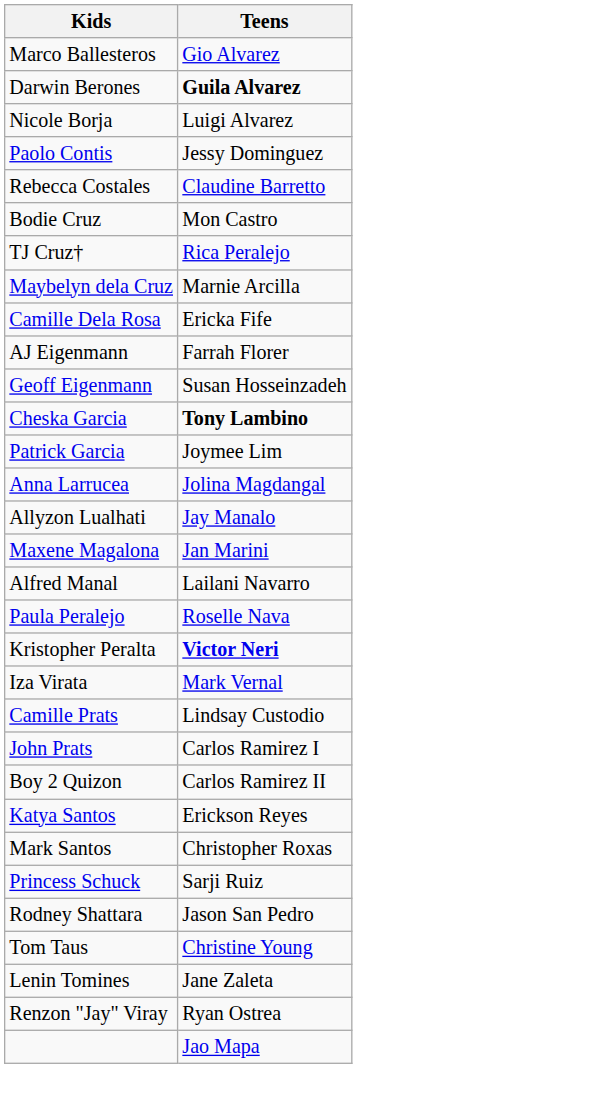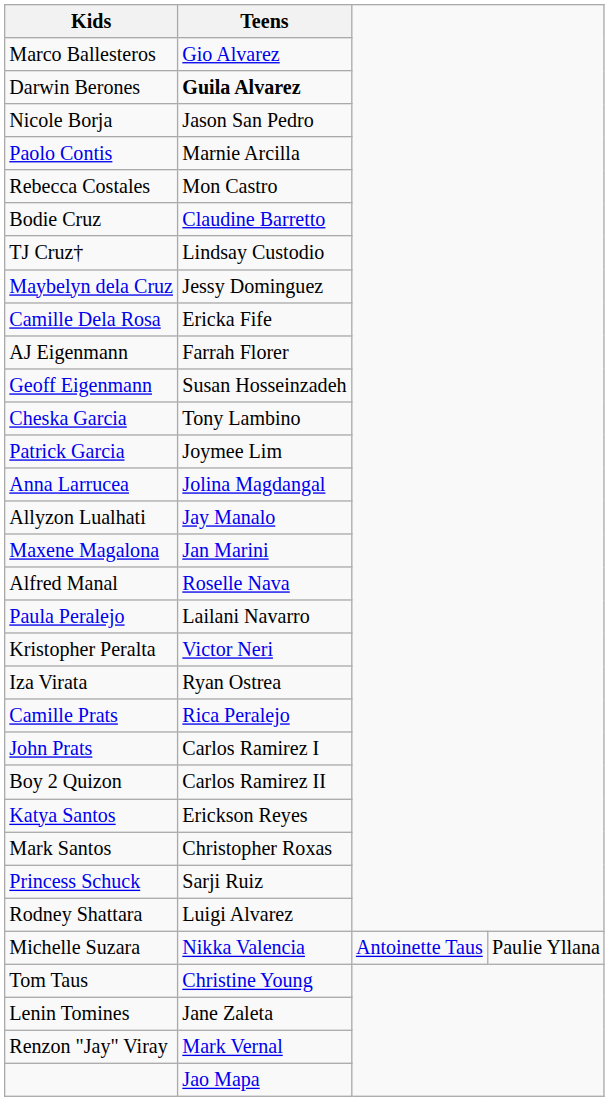Nicole Borja | Teens: Luigi Alvarez -> Jason San Pedro
Paolo Contis | Teens: Jessy Dominguez -> Marnie Arcilla
Rebecca Costales | Teens: Claudine Barretto -> Mon Castro
Bodie Cruz | Teens: Mon Castro -> Claudine Barretto
TJ Cruz† | Teens: Rica Peralejo -> Lindsay Custodio
Maybelyn dela Cruz | Teens: Marnie Arcilla -> Jessy Dominguez
Cheska Garcia | Teens: bold -> normal
Alfred Manal | Teens: Lailani Navarro -> Roselle Nava
Paula Peralejo | Teens: Roselle Nava -> Lailani Navarro
Kristopher Peralta | Teens: bold -> normal
Iza Virata | Teens: Mark Vernal -> Ryan Ostrea
Camille Prats | Teens: Lindsay Custodio -> Rica Peralejo
Rodney Shattara | Teens: Jason San Pedro -> Luigi Alvarez
+ row: Michelle Suzara | Nikka Valencia | Antoinette Taus | Paulie Yllana
Renzon "Jay" Viray | Teens: Ryan Ostrea -> Mark Vernal
